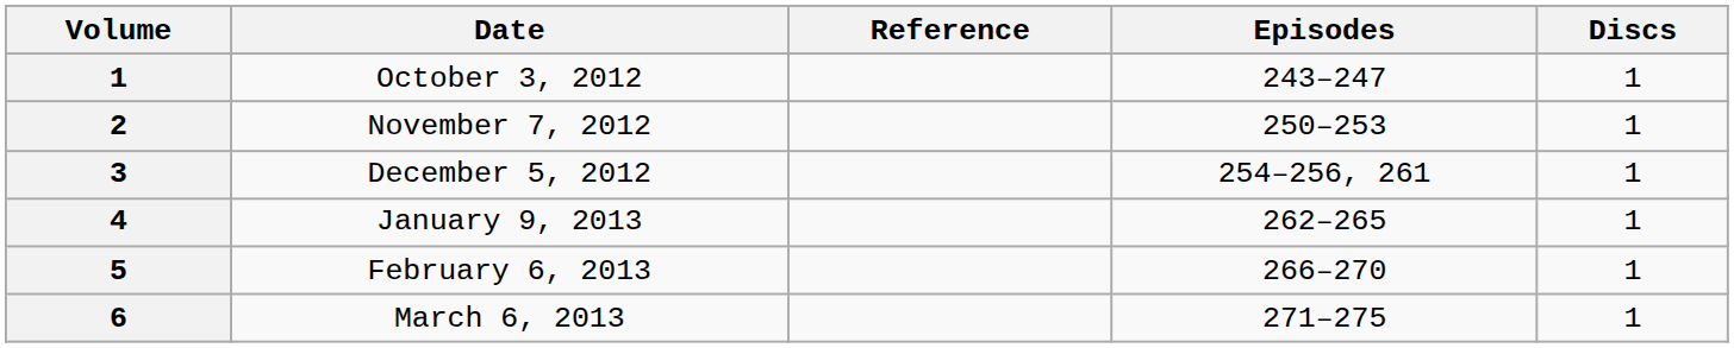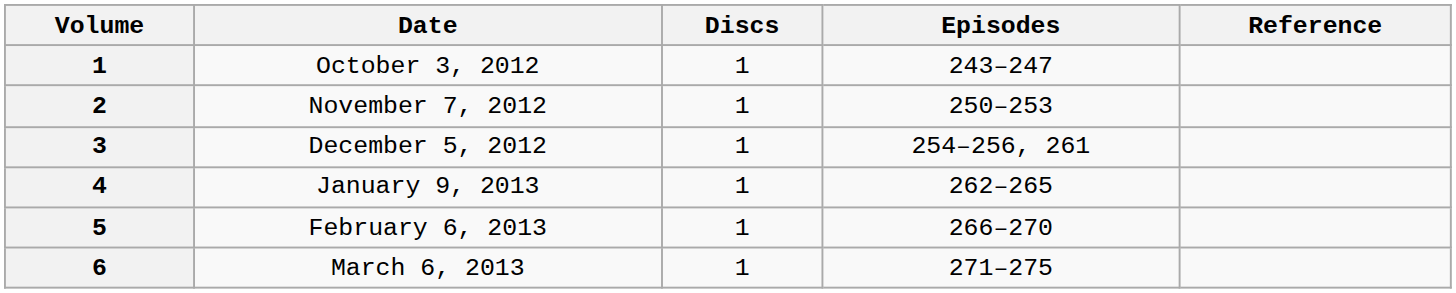columns swapped: Discs <-> Reference
